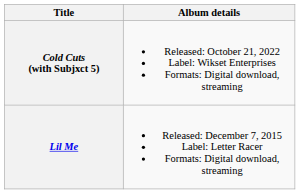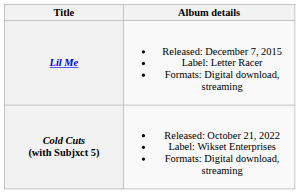rows swapped: Lil Me <-> Cold Cuts (with Subjxct 5)
